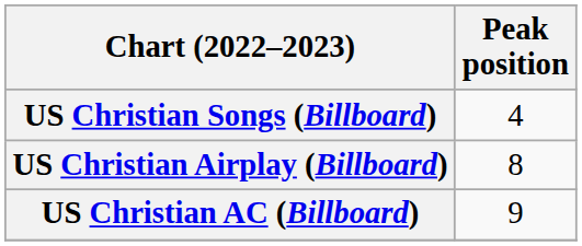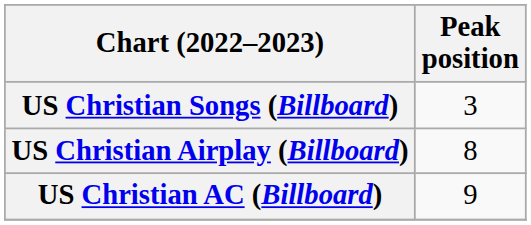US Christian Songs (Billboard) | Peak position: 4 -> 3
